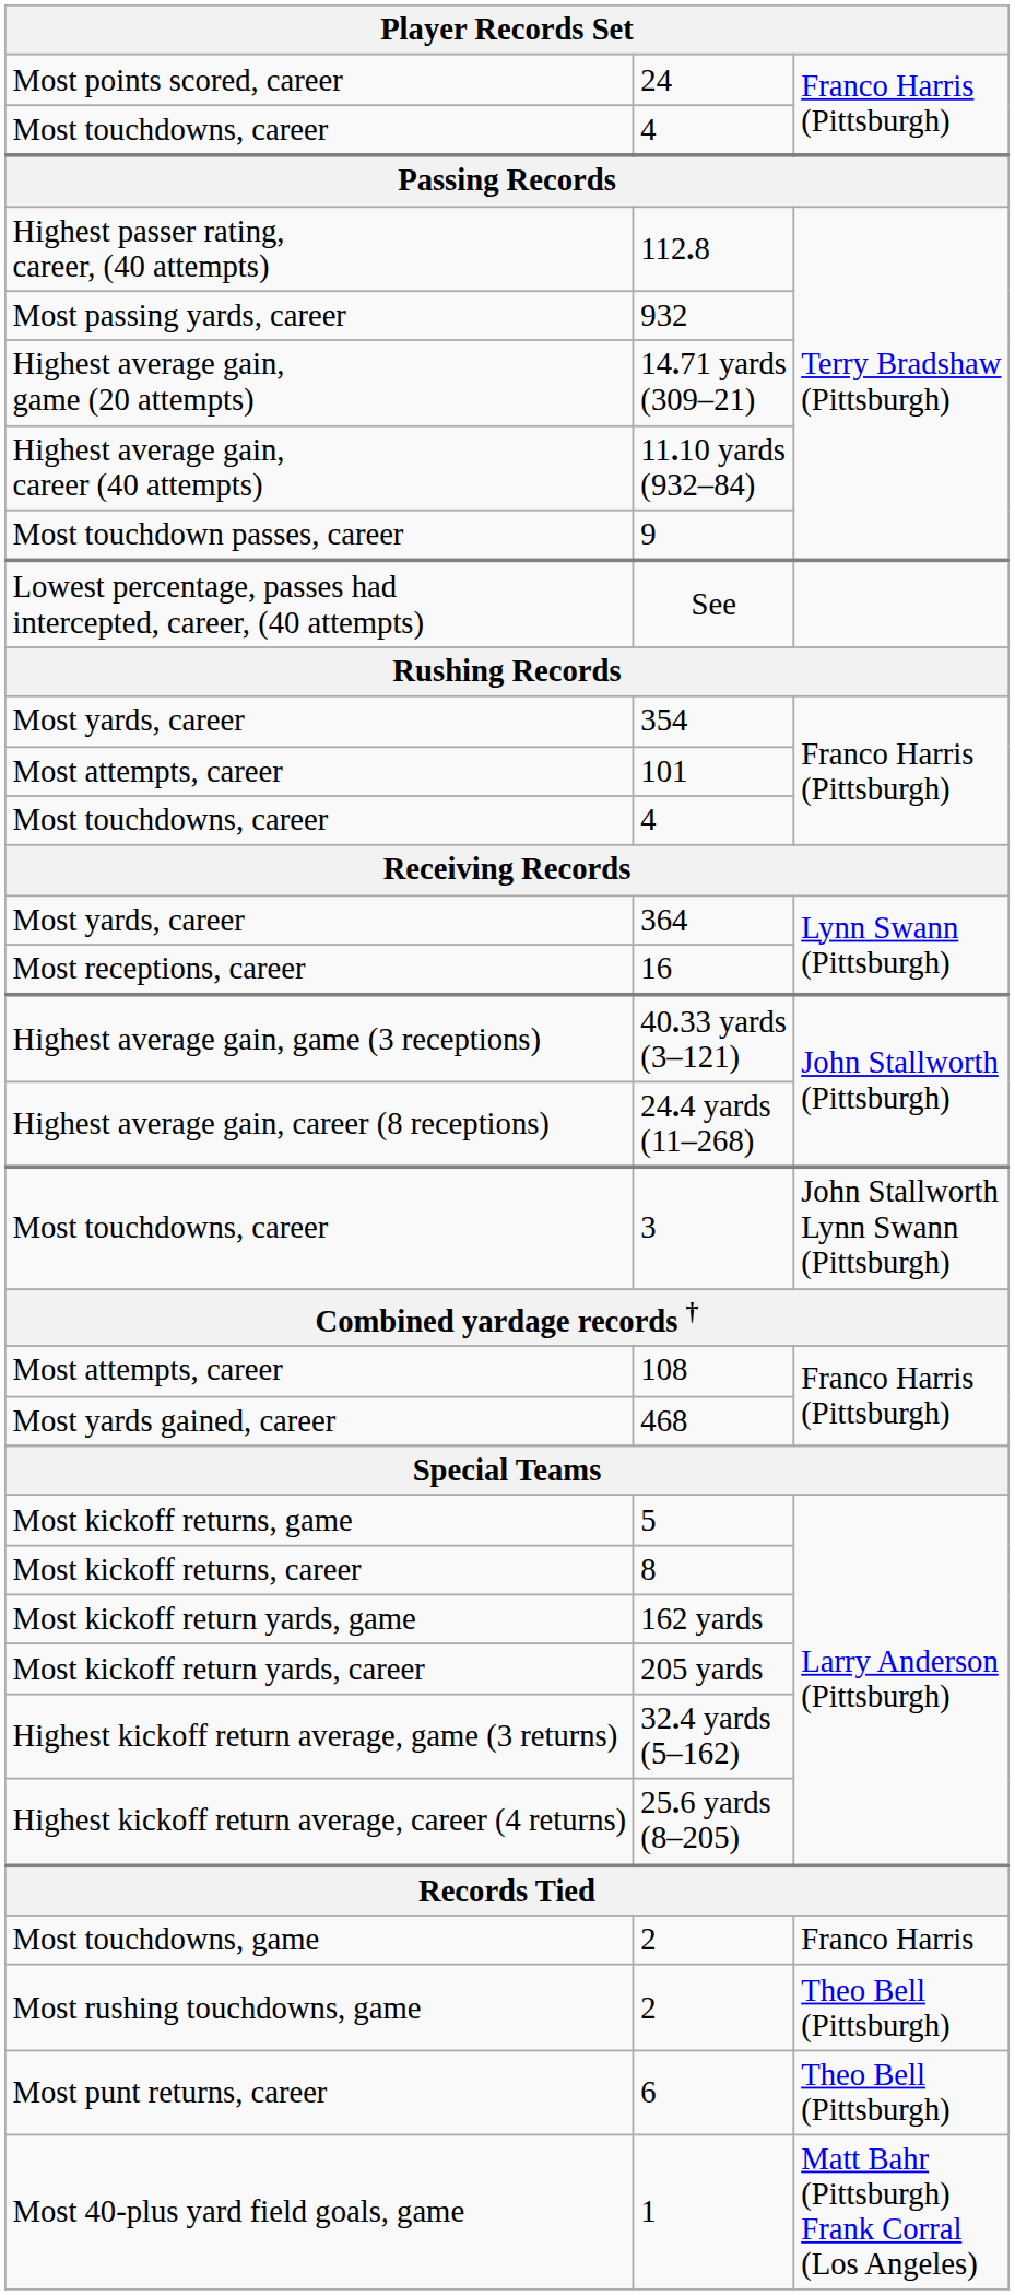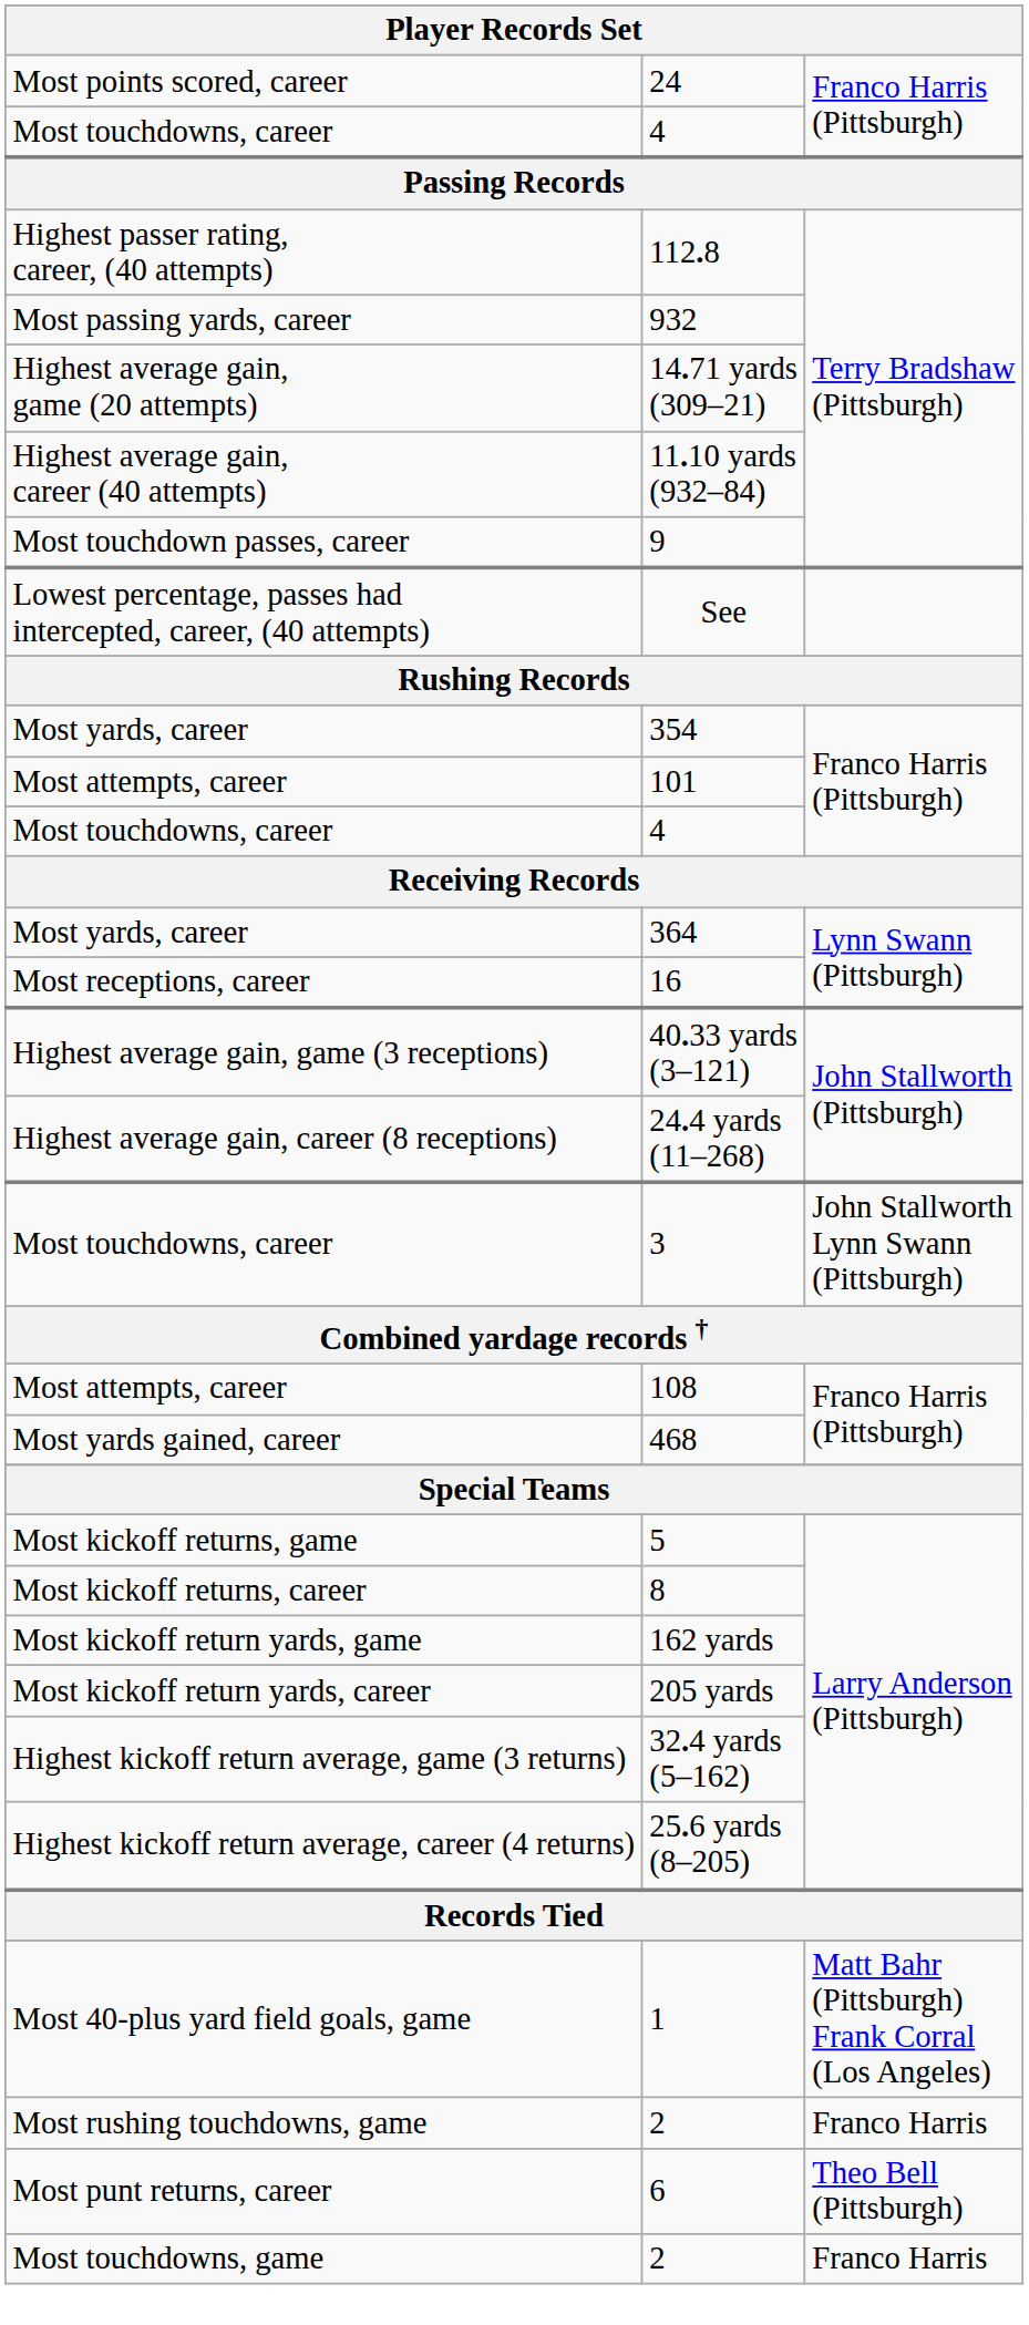rows swapped: Most touchdowns, game / 2 <-> 1
Most rushing touchdowns, game / 2 | column 3: Theo Bell (Pittsburgh) -> Franco Harris
